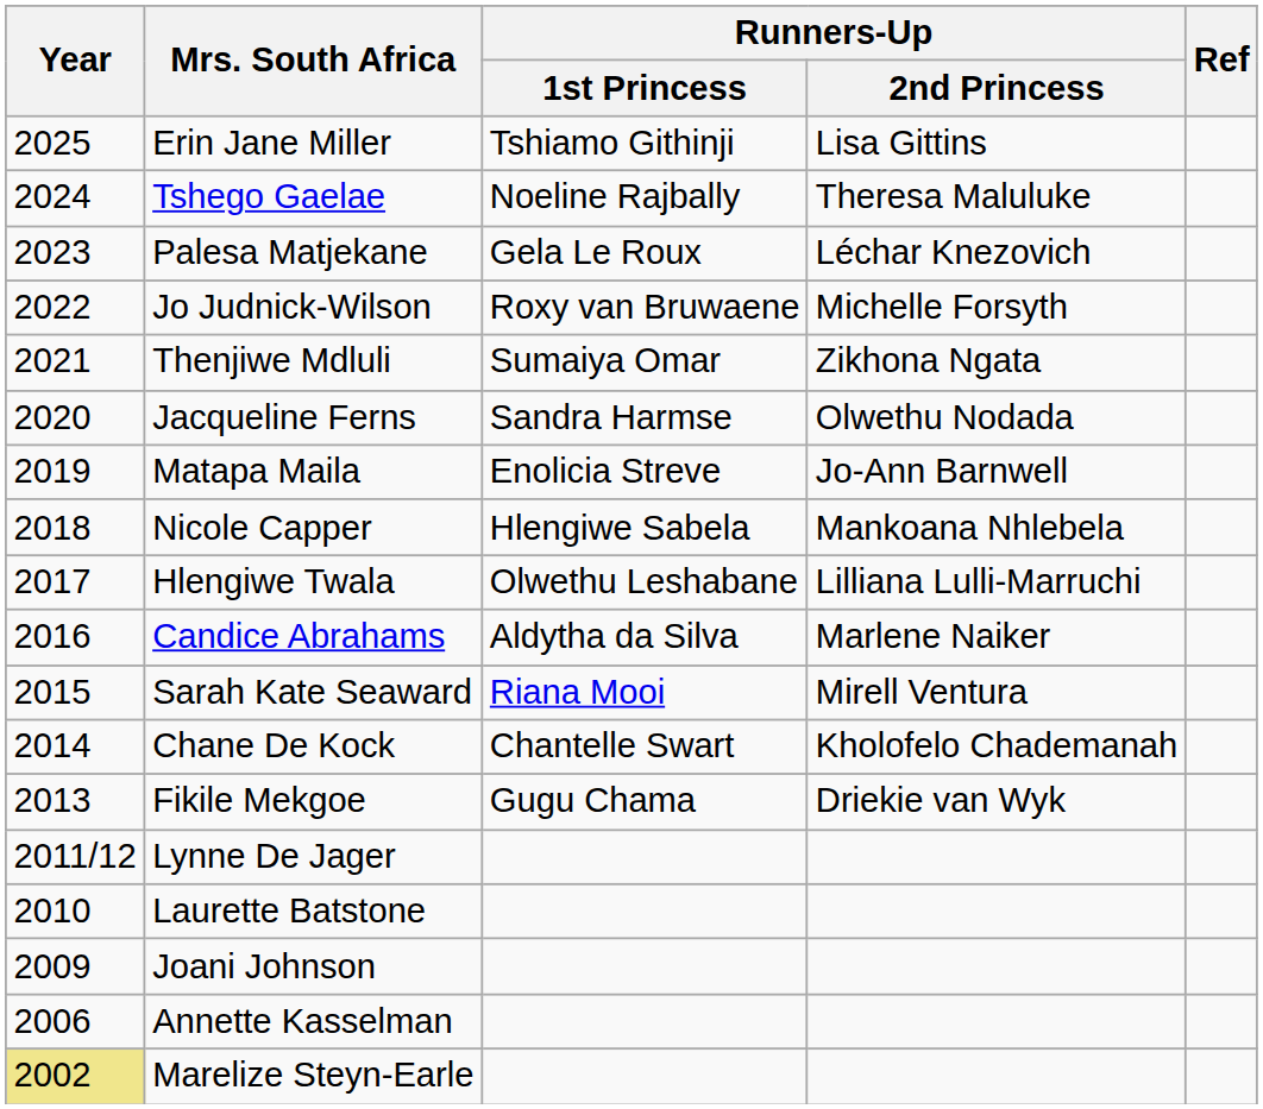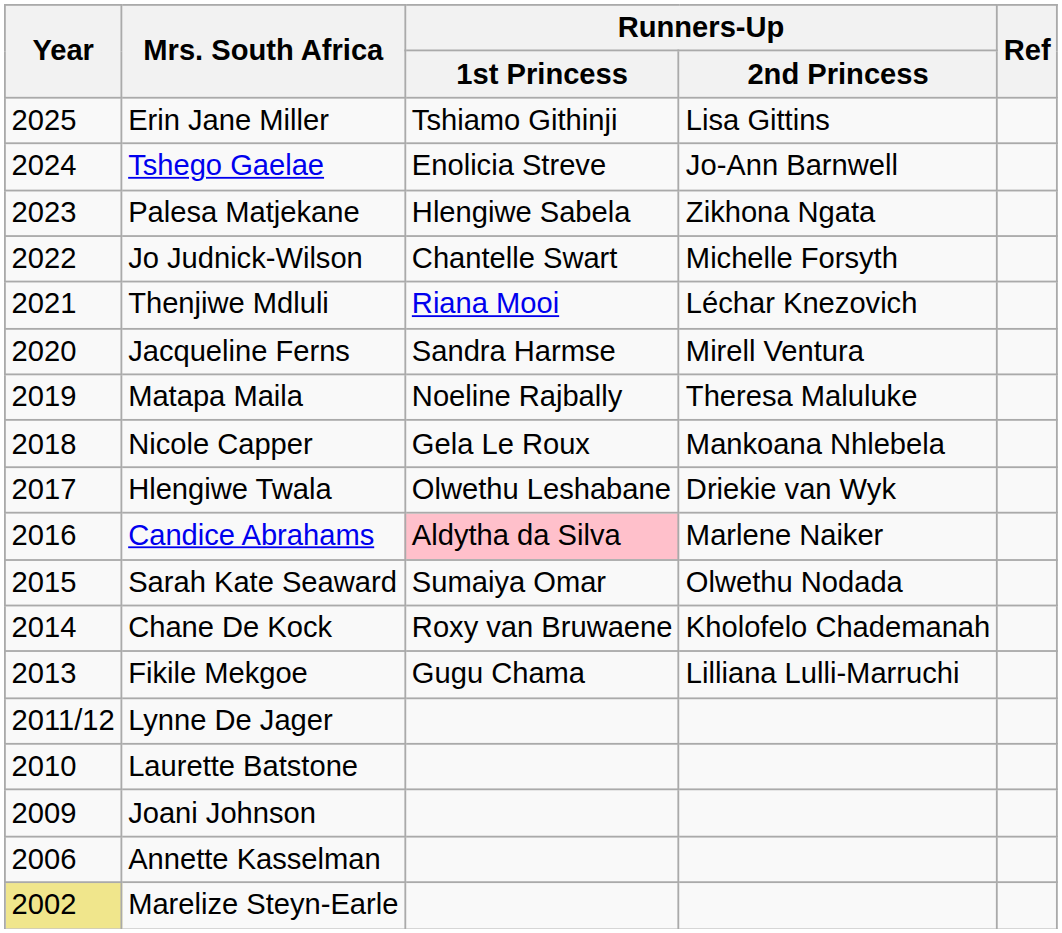Tshego Gaelae | Runners-Up / 1st Princess: Noeline Rajbally -> Enolicia Streve
Tshego Gaelae | Runners-Up / 2nd Princess: Theresa Maluluke -> Jo-Ann Barnwell
Palesa Matjekane | Runners-Up / 1st Princess: Gela Le Roux -> Hlengiwe Sabela
Palesa Matjekane | Runners-Up / 2nd Princess: Léchar Knezovich -> Zikhona Ngata
Jo Judnick-Wilson | Runners-Up / 1st Princess: Roxy van Bruwaene -> Chantelle Swart
Thenjiwe Mdluli | Runners-Up / 1st Princess: Sumaiya Omar -> Riana Mooi
Thenjiwe Mdluli | Runners-Up / 2nd Princess: Zikhona Ngata -> Léchar Knezovich
Jacqueline Ferns | Runners-Up / 2nd Princess: Olwethu Nodada -> Mirell Ventura
Matapa Maila | Runners-Up / 1st Princess: Enolicia Streve -> Noeline Rajbally
Matapa Maila | Runners-Up / 2nd Princess: Jo-Ann Barnwell -> Theresa Maluluke
Nicole Capper | Runners-Up / 1st Princess: Hlengiwe Sabela -> Gela Le Roux
Hlengiwe Twala | Runners-Up / 2nd Princess: Lilliana Lulli-Marruchi -> Driekie van Wyk
Candice Abrahams | Runners-Up / 1st Princess: no background -> pink background
Sarah Kate Seaward | Runners-Up / 1st Princess: Riana Mooi -> Sumaiya Omar
Sarah Kate Seaward | Runners-Up / 2nd Princess: Mirell Ventura -> Olwethu Nodada
Chane De Kock | Runners-Up / 1st Princess: Chantelle Swart -> Roxy van Bruwaene
Fikile Mekgoe | Runners-Up / 2nd Princess: Driekie van Wyk -> Lilliana Lulli-Marruchi
